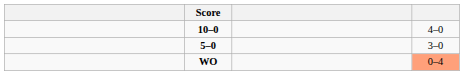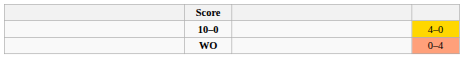10–0 | column 4: no background -> gold background
- row: 5–0 | 3–0
